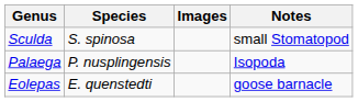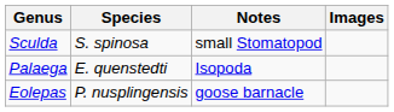columns swapped: Notes <-> Images
Palaega | Species: P. nusplingensis -> E. quenstedti
Eolepas | Species: E. quenstedti -> P. nusplingensis
